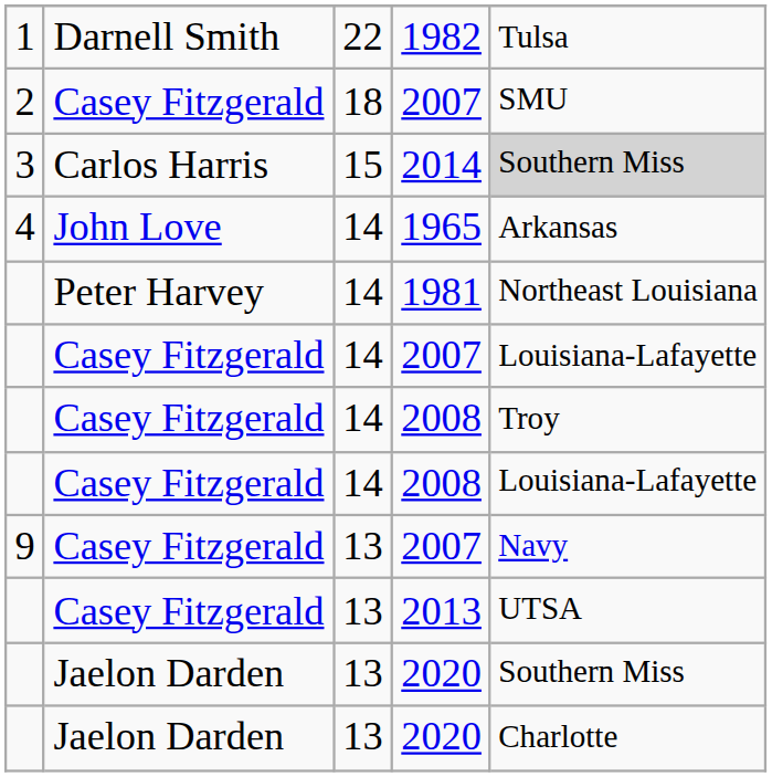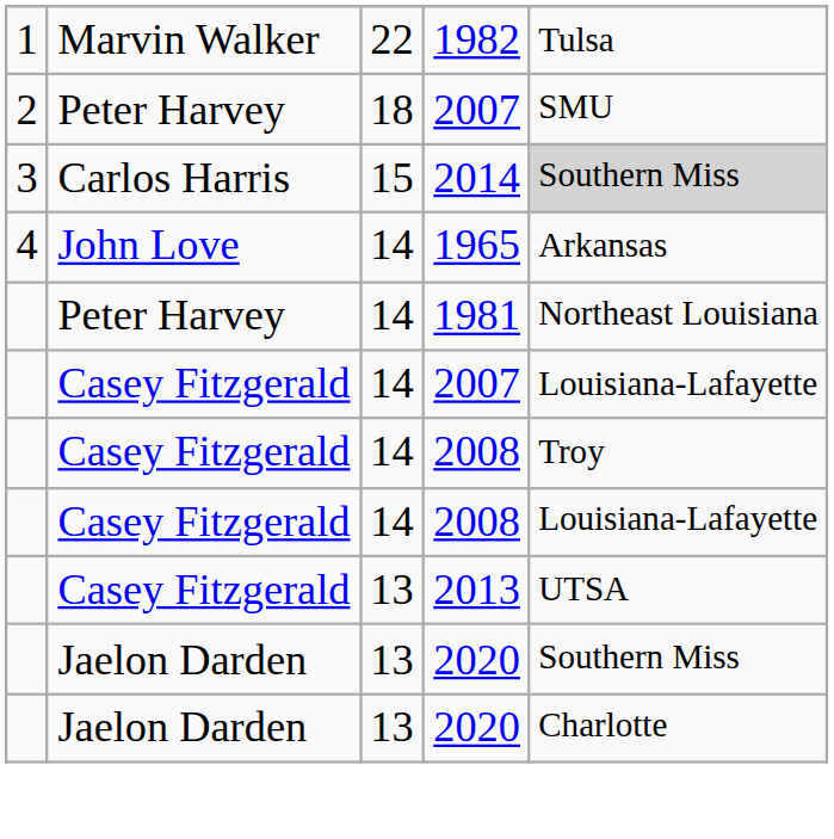1982 | column 2: Darnell Smith -> Marvin Walker
2 / 2007 | column 2: Casey Fitzgerald -> Peter Harvey
- row: 9 | Casey Fitzgerald | 13 | 2007 | Navy
